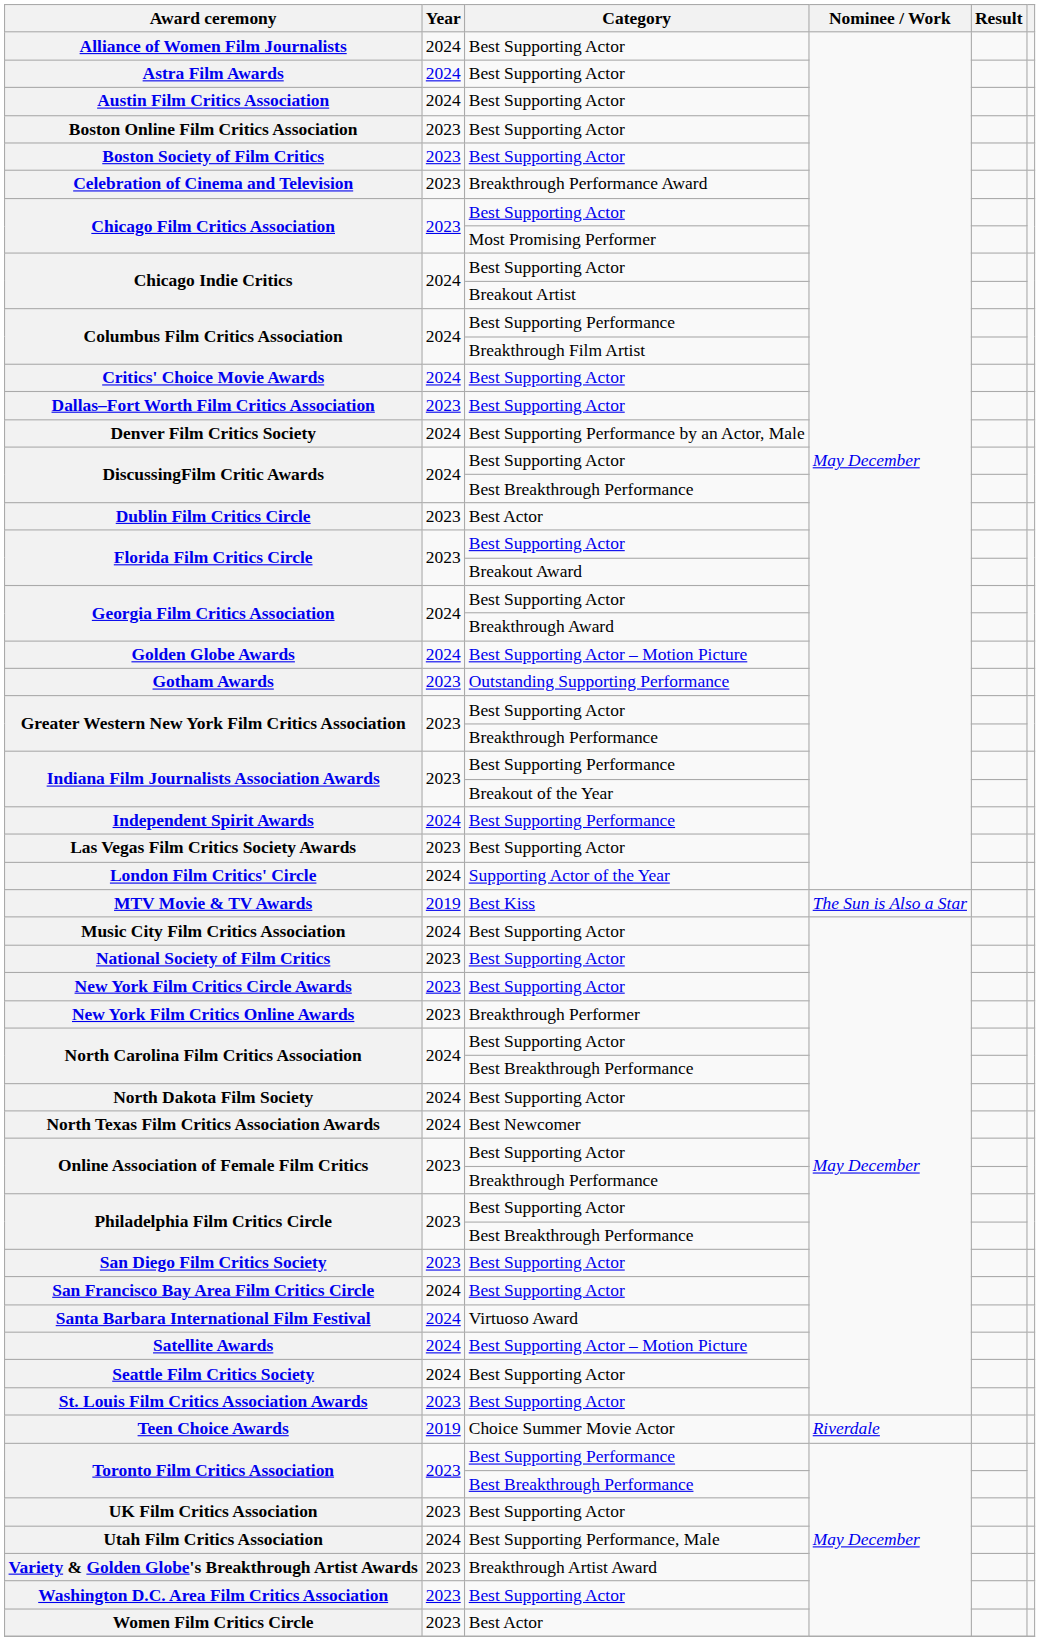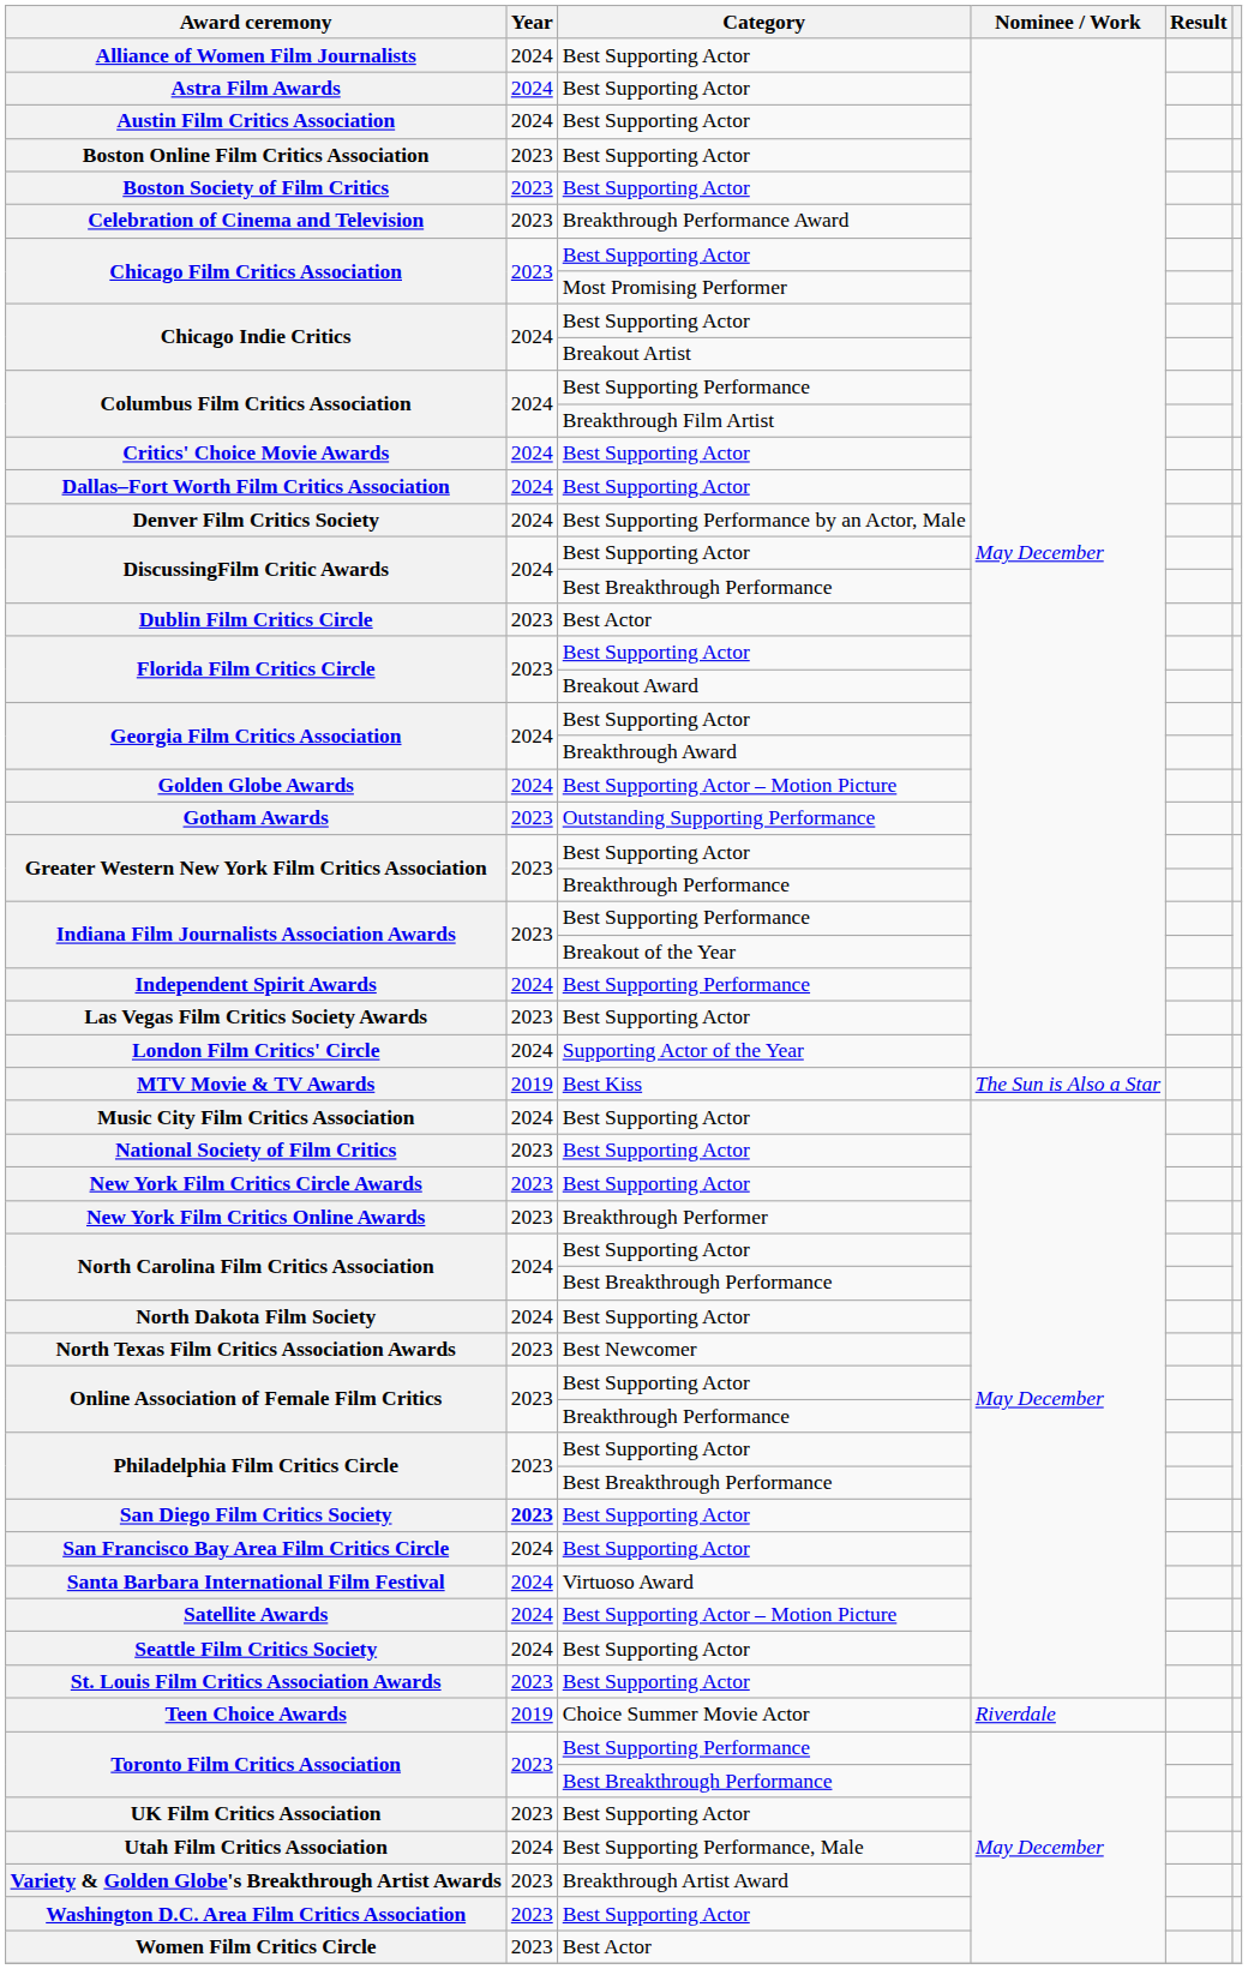Dallas–Fort Worth Film Critics Association | Year: 2023 -> 2024
North Texas Film Critics Association Awards | Year: 2024 -> 2023
San Diego Film Critics Society | Year: normal -> bold
